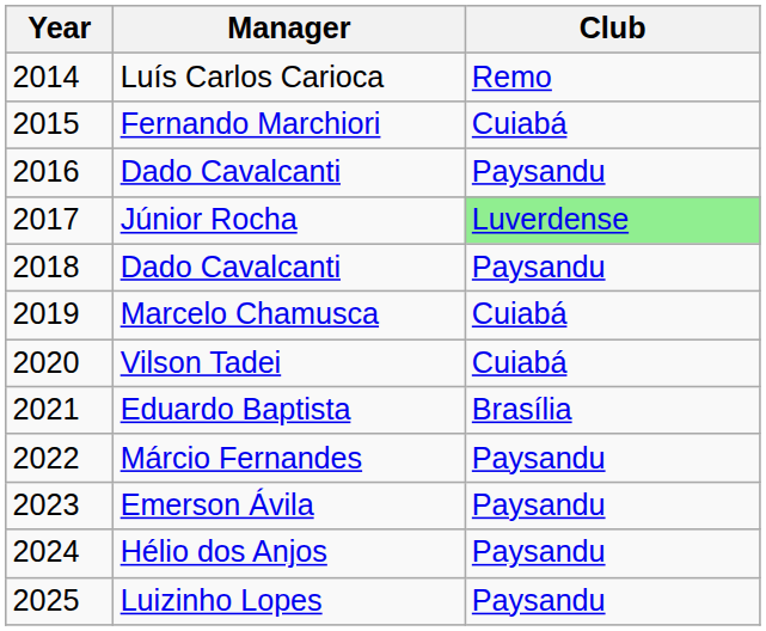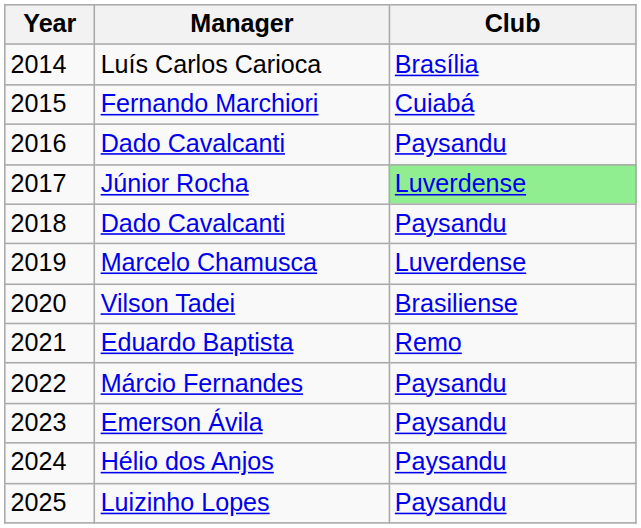Luís Carlos Carioca | Club: Remo -> Brasília
Marcelo Chamusca | Club: Cuiabá -> Luverdense
Vilson Tadei | Club: Cuiabá -> Brasiliense
Eduardo Baptista | Club: Brasília -> Remo
